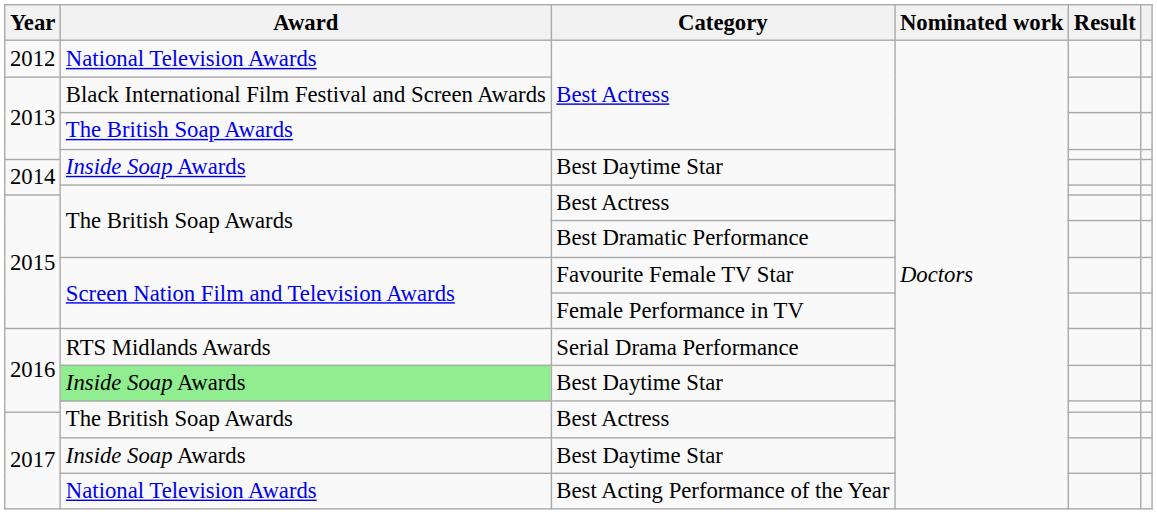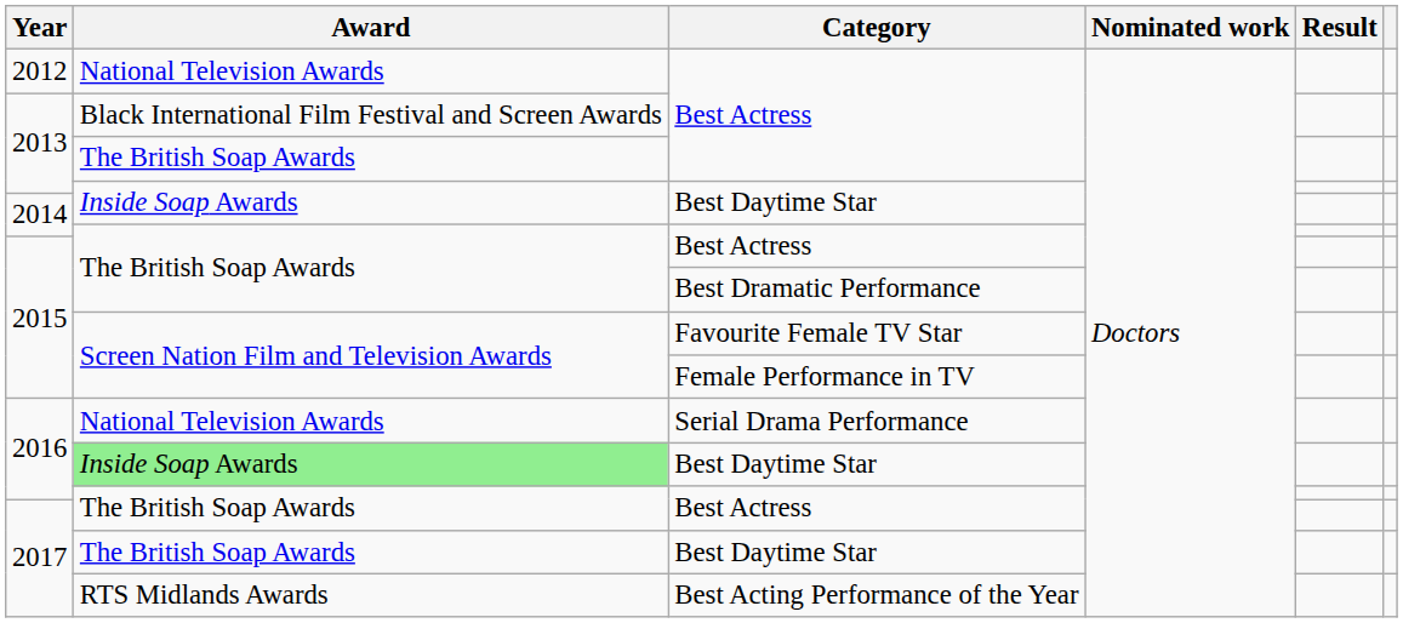Serial Drama Performance | Award: RTS Midlands Awards -> National Television Awards
2017 / Best Daytime Star | Award: Inside Soap Awards -> The British Soap Awards
Best Acting Performance of the Year | Award: National Television Awards -> RTS Midlands Awards
